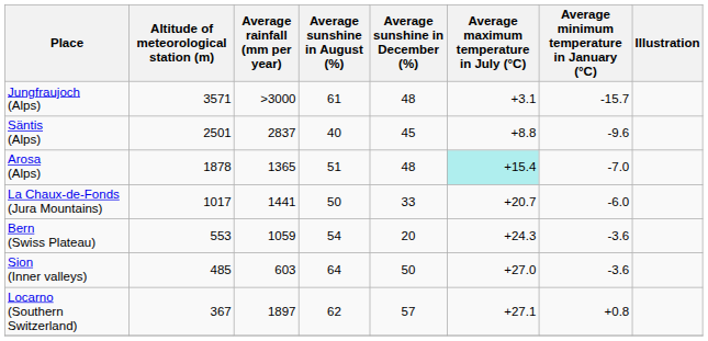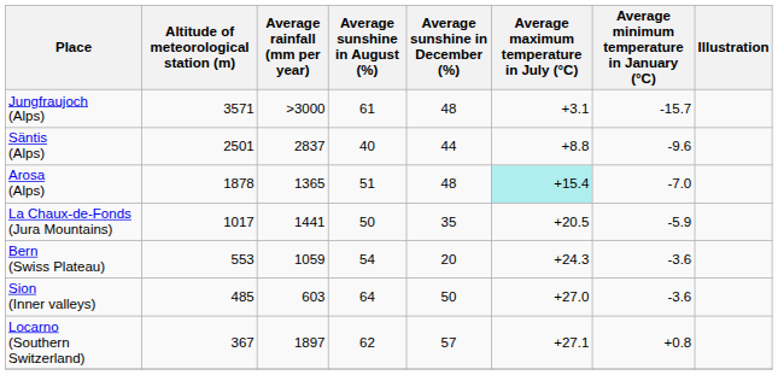Säntis (Alps) | Average sunshine in December (%): 45 -> 44
La Chaux-de-Fonds (Jura Mountains) | Average sunshine in December (%): 33 -> 35
La Chaux-de-Fonds (Jura Mountains) | Average maximum temperature in July (°C): +20.7 -> +20.5
La Chaux-de-Fonds (Jura Mountains) | Average minimum temperature in January (°C): -6.0 -> -5.9
